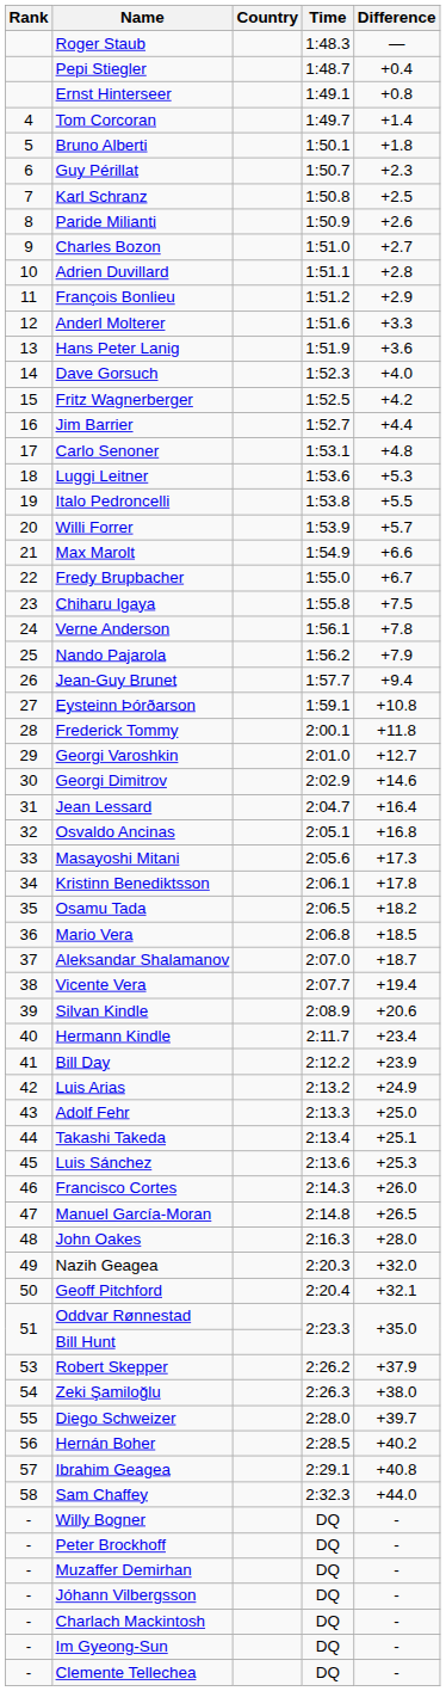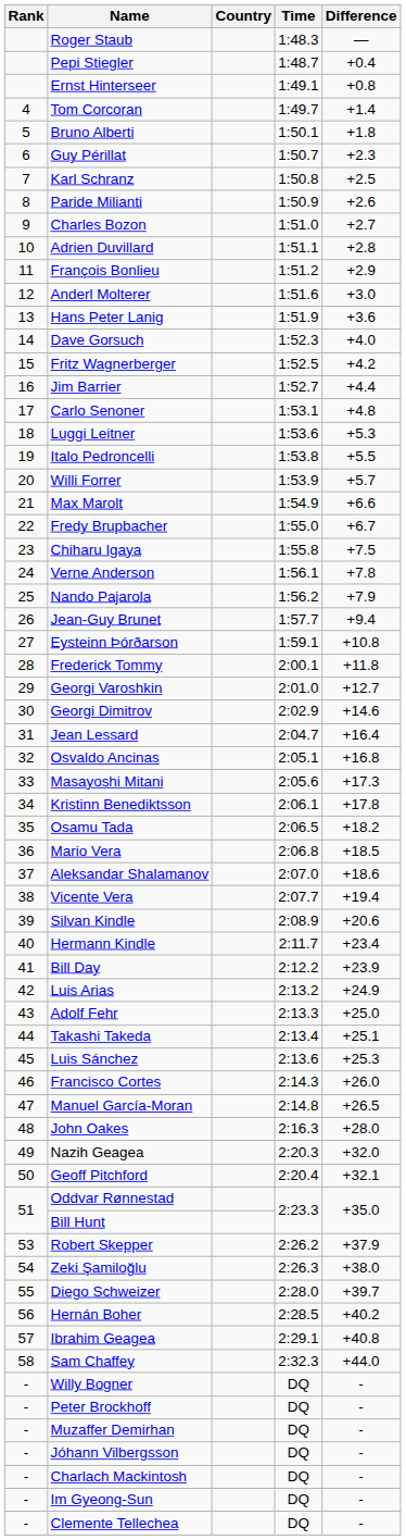Anderl Molterer | Difference: +3.3 -> +3.0
Aleksandar Shalamanov | Difference: +18.7 -> +18.6
